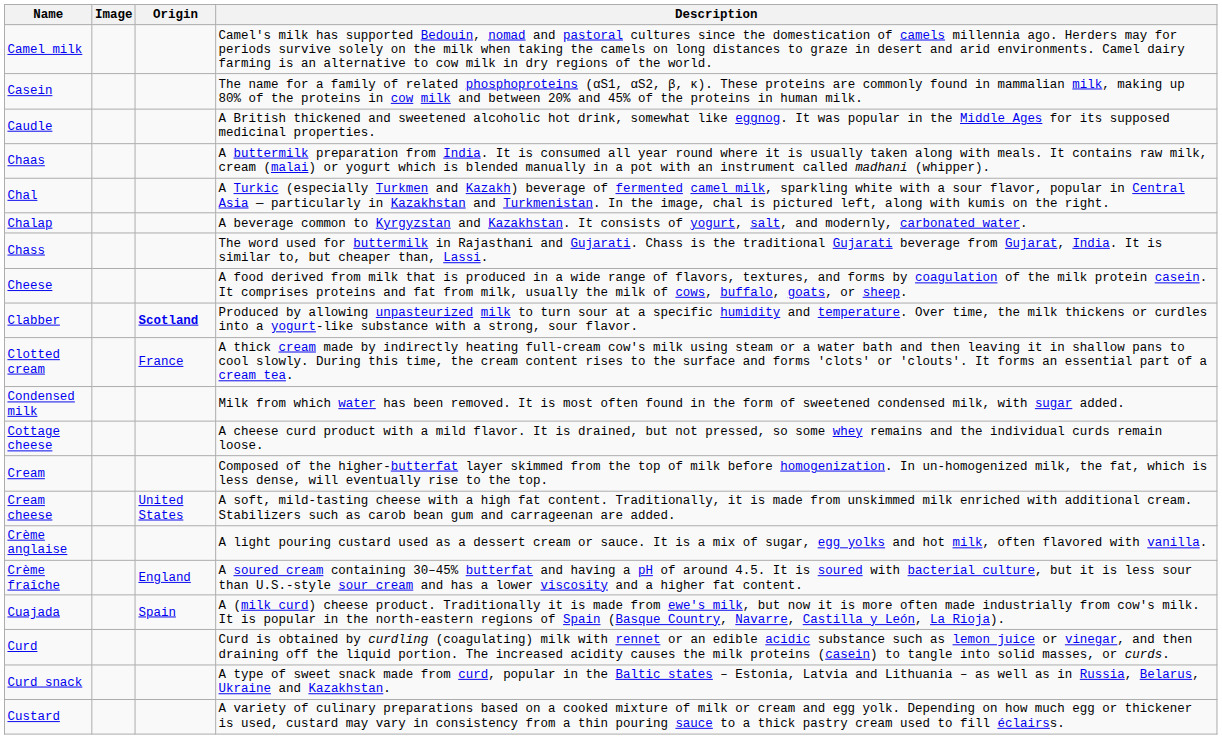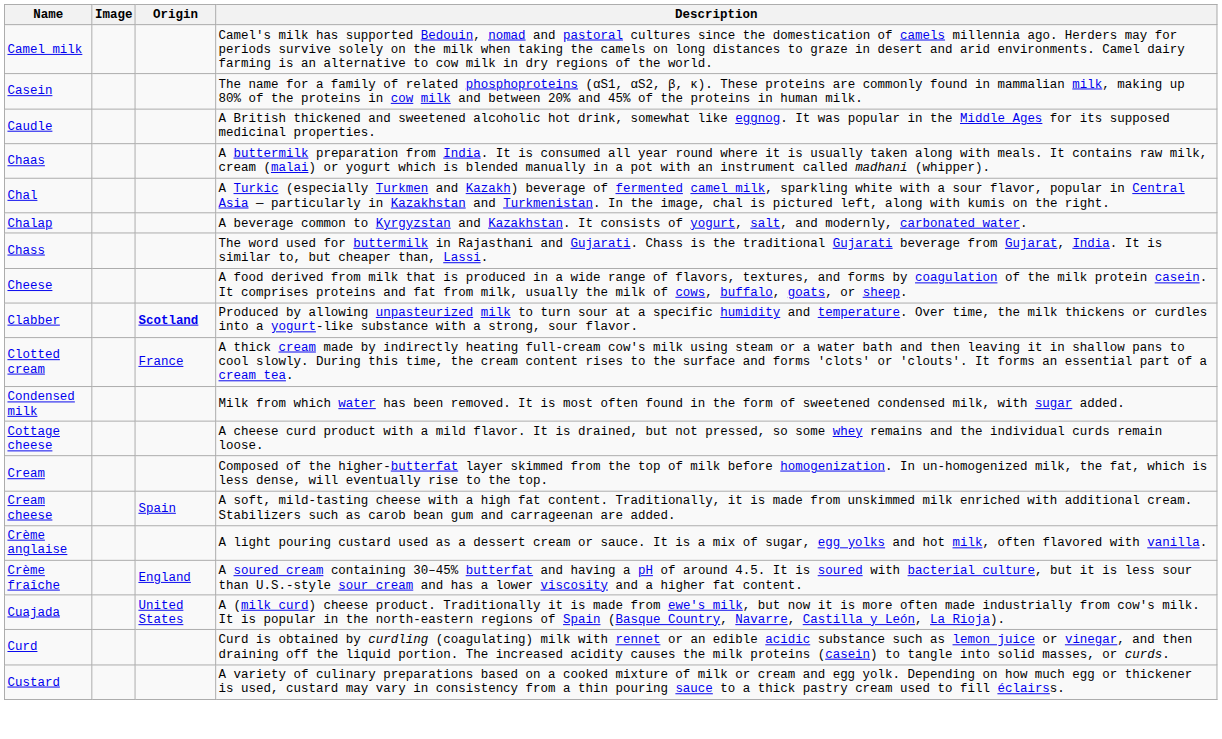Cream cheese | Origin: United States -> Spain
Cuajada | Origin: Spain -> United States
- row: Curd snack | A type of sweet snack made from curd, popular in the Baltic states – Estonia, Latvia and Lithuania – as well as in Russia, Belarus, Ukraine and Kazakhstan.
